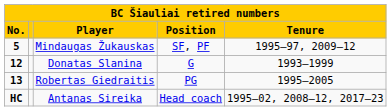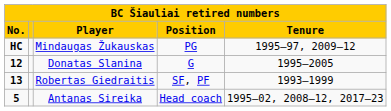Mindaugas Žukauskas | No.: 5 -> HC
Mindaugas Žukauskas | Position: SF, PF -> PG
Donatas Slanina | Tenure: 1993–1999 -> 1995–2005
Robertas Giedraitis | Position: PG -> SF, PF
Robertas Giedraitis | Tenure: 1995–2005 -> 1993–1999
Antanas Sireika | No.: HC -> 5
